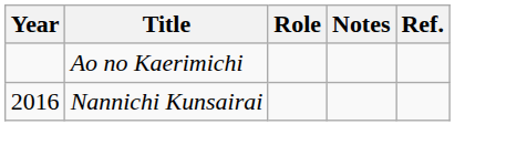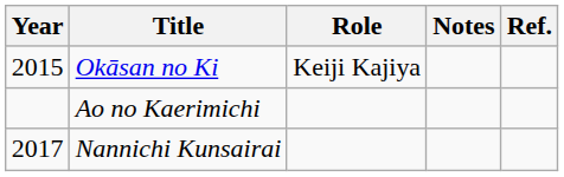+ row: 2015 | Okāsan no Ki | Keiji Kajiya
Nannichi Kunsairai | Year: 2016 -> 2017
